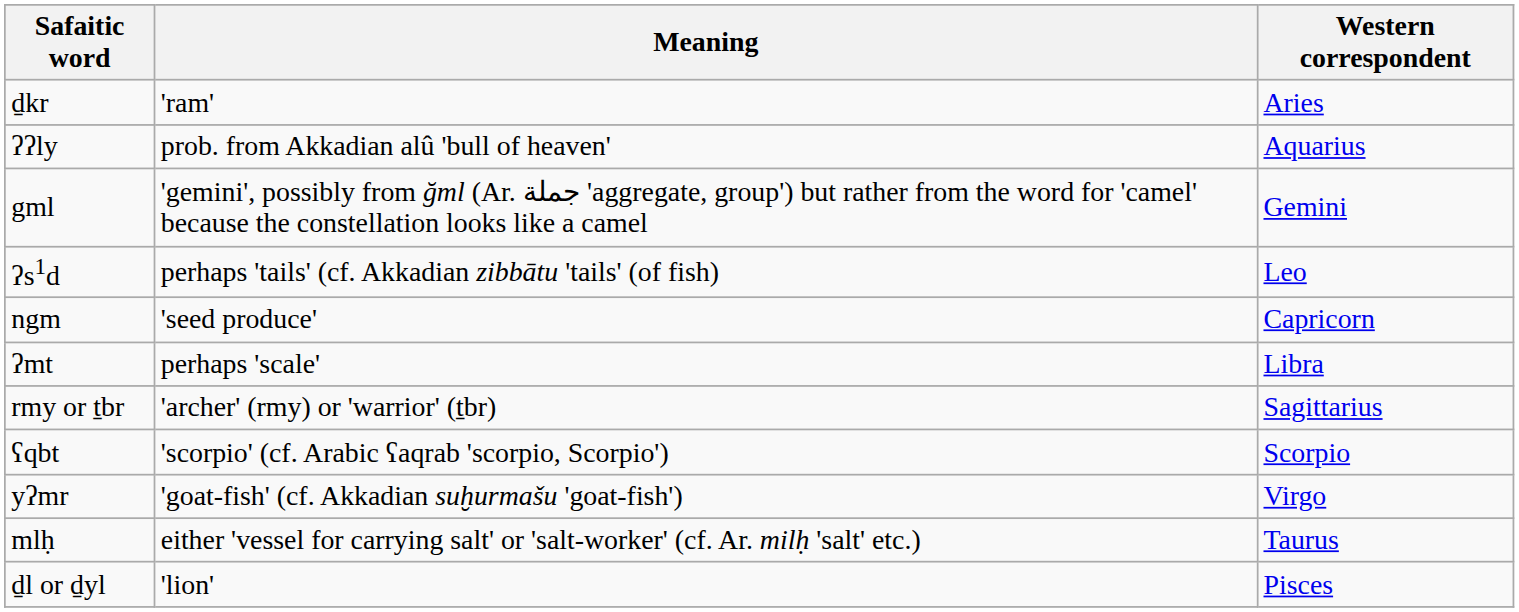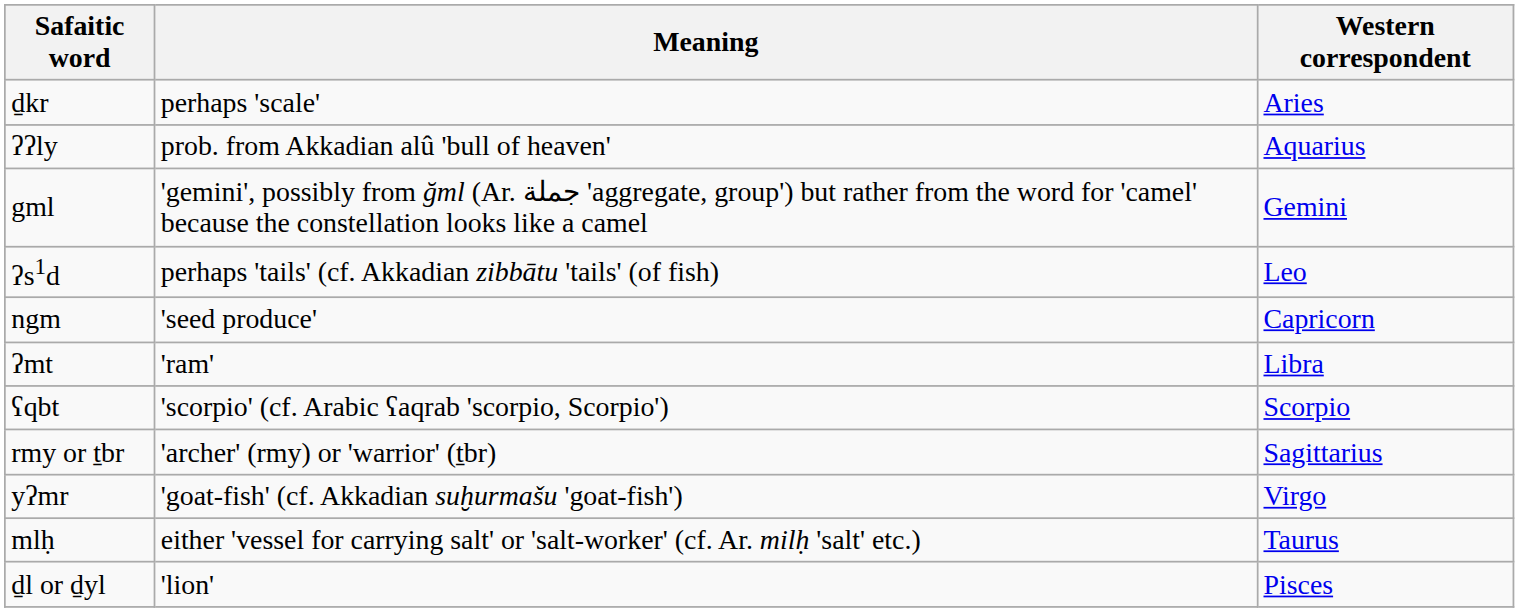ḏkr | Meaning: 'ram' -> perhaps 'scale'
ʔmt | Meaning: perhaps 'scale' -> 'ram'
rows swapped: ʕqbt <-> rmy or ṯbr
